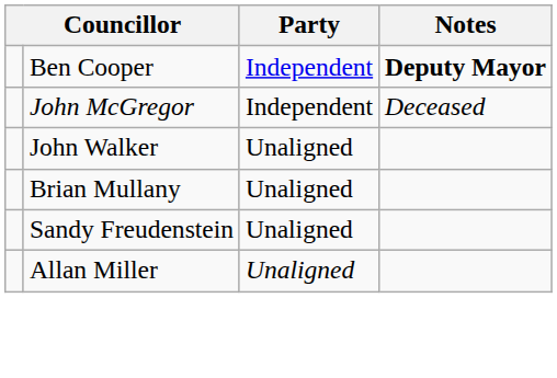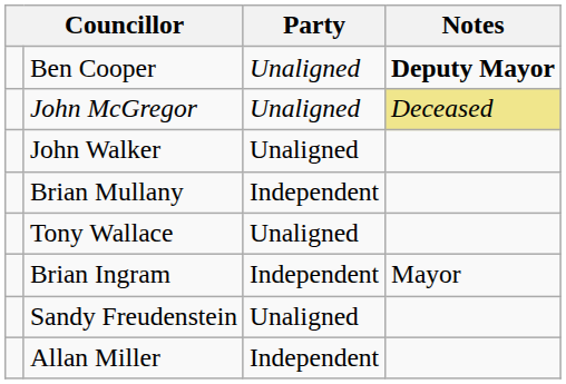Ben Cooper | Party: Independent -> Unaligned
John McGregor | Party: Independent -> Unaligned
John McGregor | Notes: no background -> khaki background
Brian Mullany | Party: Unaligned -> Independent
+ row: Tony Wallace | Unaligned
+ row: Brian Ingram | Independent | Mayor
Allan Miller | Party: Unaligned -> Independent
